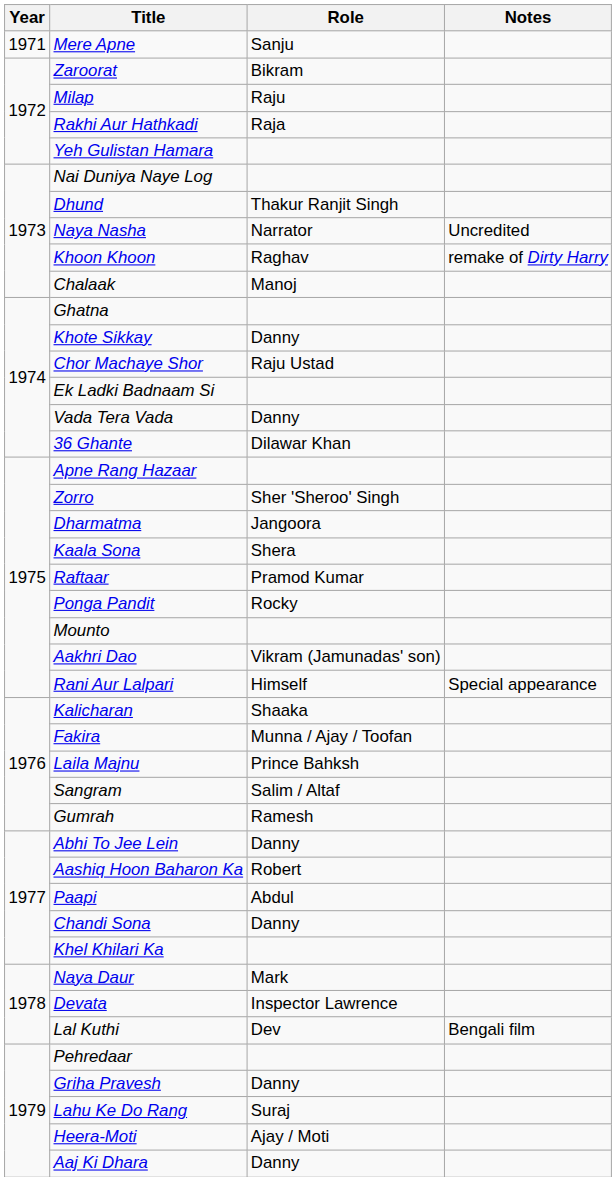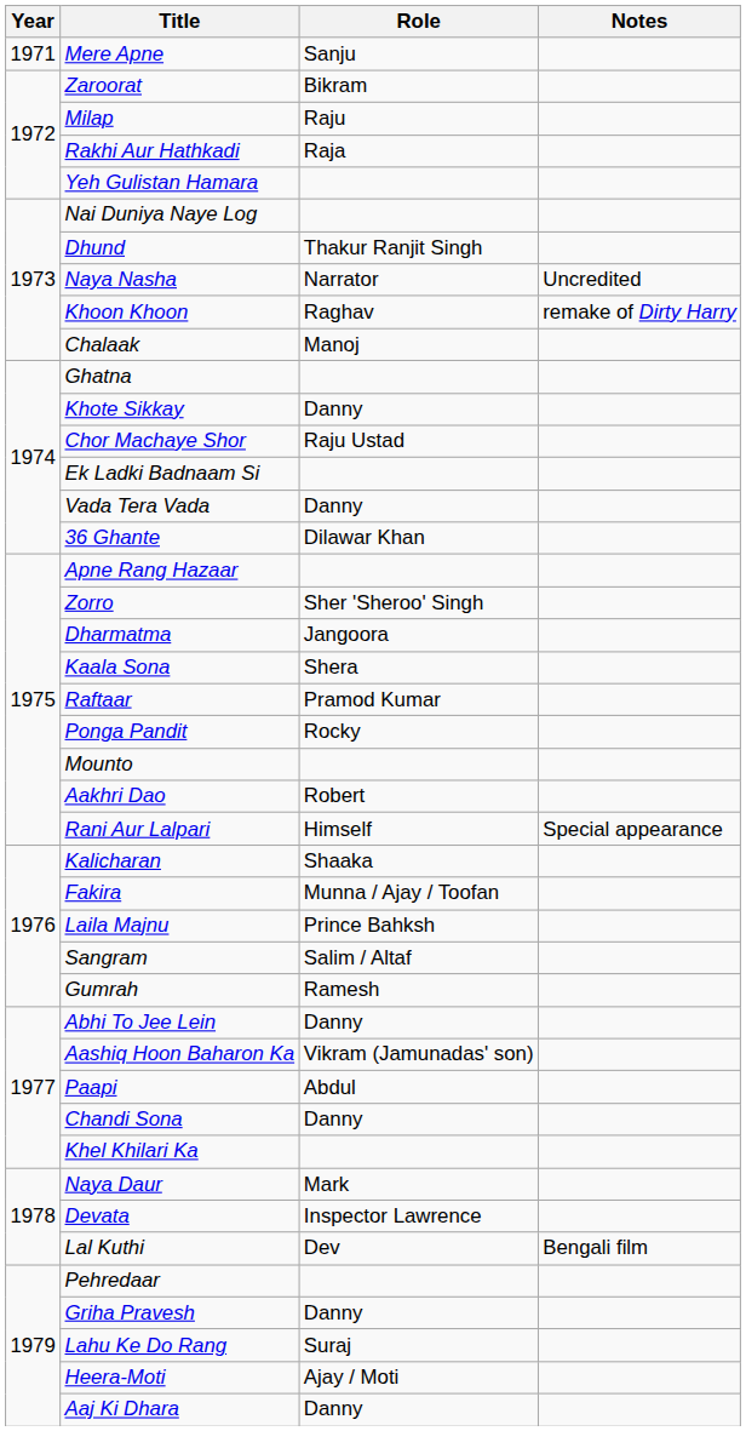Aakhri Dao | Role: Vikram (Jamunadas' son) -> Robert
Aashiq Hoon Baharon Ka | Role: Robert -> Vikram (Jamunadas' son)
